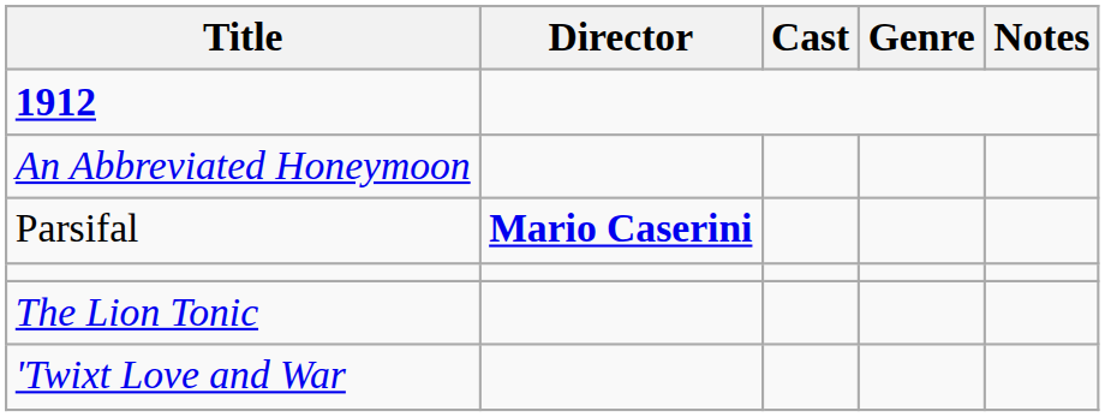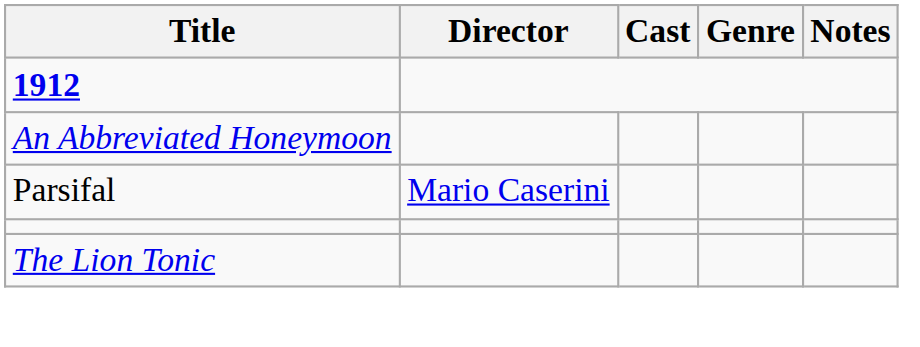Parsifal | Director: bold -> normal
- row: 'Twixt Love and War
